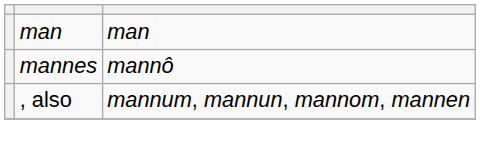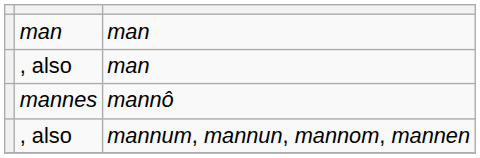+ row: , also | man
